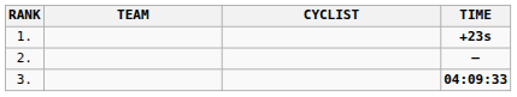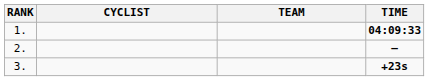columns swapped: CYCLIST <-> TEAM
1. | TIME: +23s -> 04:09:33
3. | TIME: 04:09:33 -> +23s
